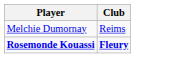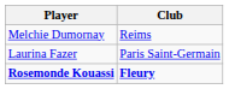+ row: Laurina Fazer | Paris Saint-Germain
